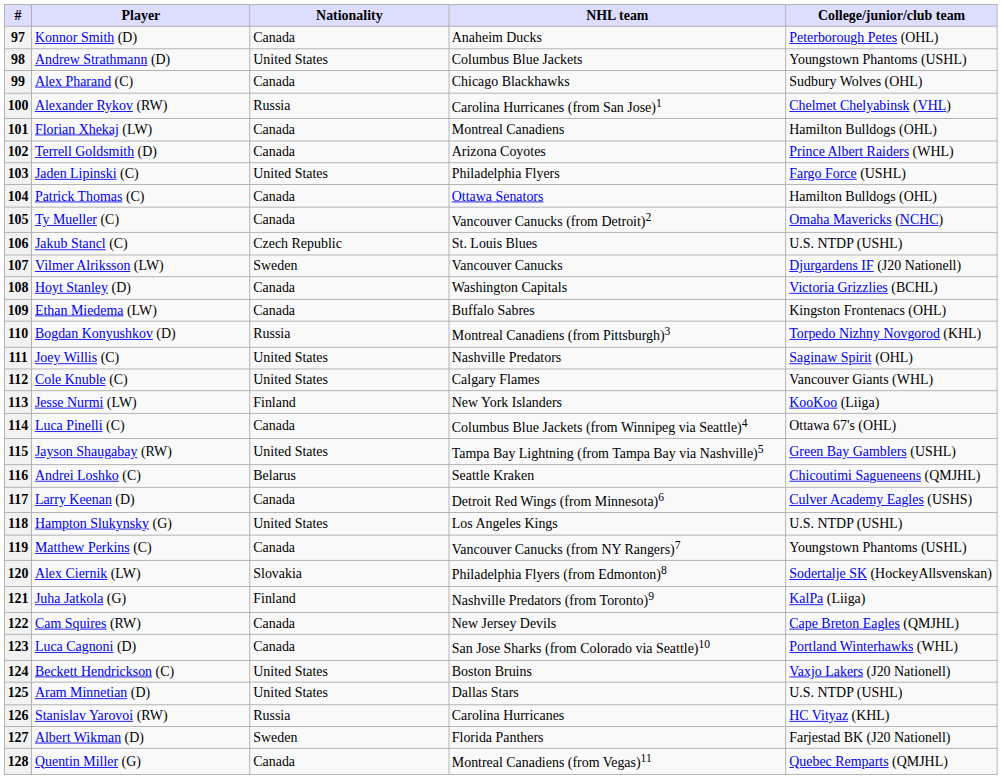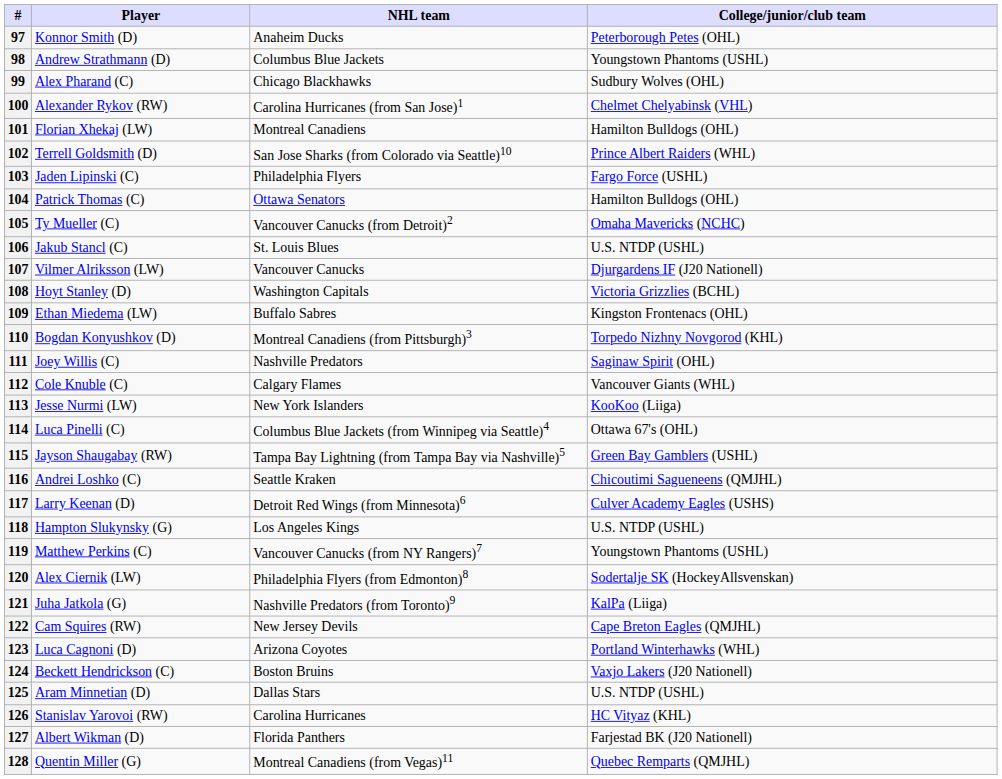- column: Nationality | Canada | United States | Canada | Russia | Canada | Canada | United States | Canada | Canada | Czech Republic | Sweden | Canada | Canada | Russia | United States | United States | Finland | Canada | United States | Belarus | Canada | United States | Canada | Slovakia | Finland | Canada | Canada | United States | United States | Russia | Sweden | Canada
102 | NHL team: Arizona Coyotes -> San Jose Sharks (from Colorado via Seattle)10
123 | NHL team: San Jose Sharks (from Colorado via Seattle)10 -> Arizona Coyotes
